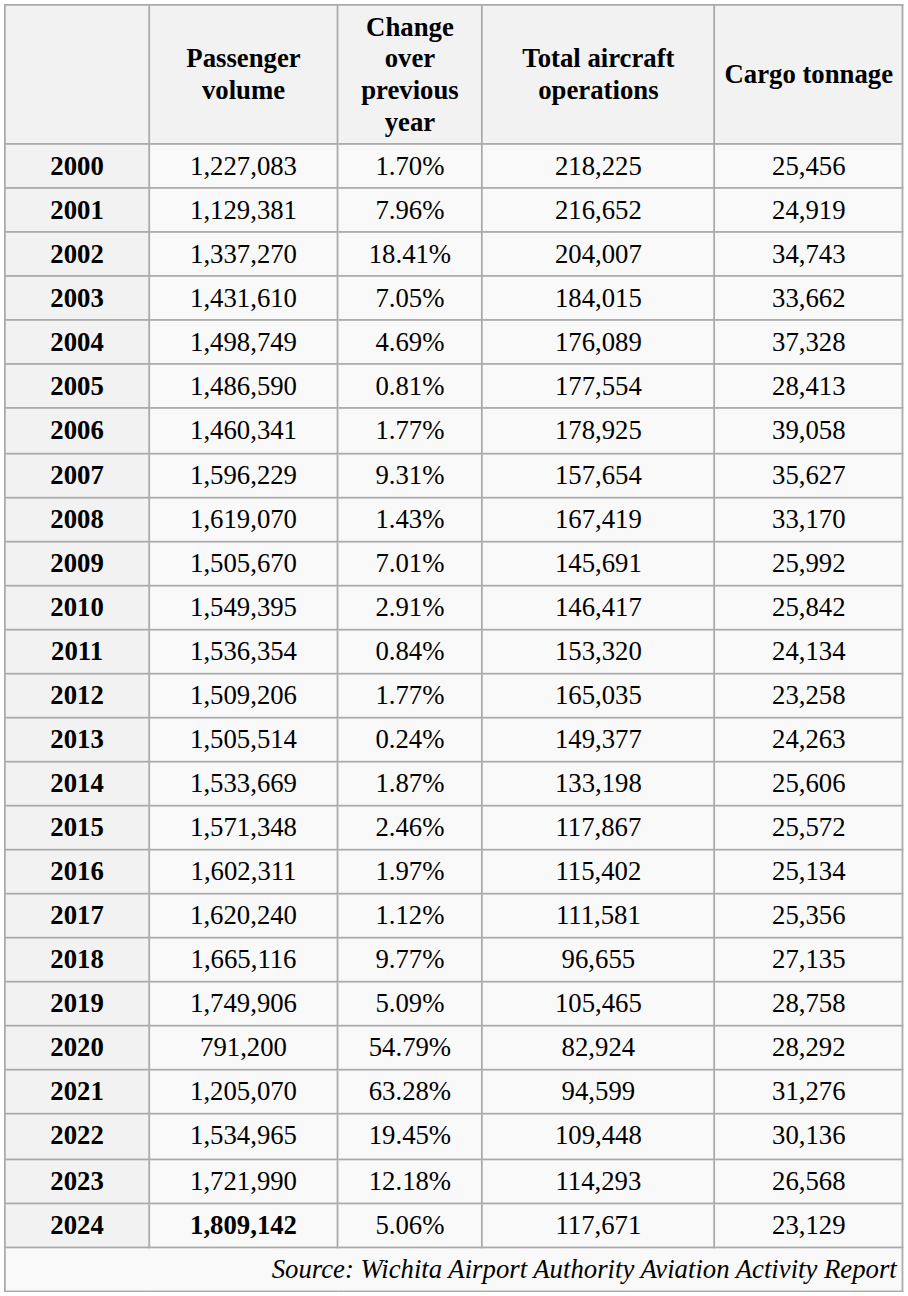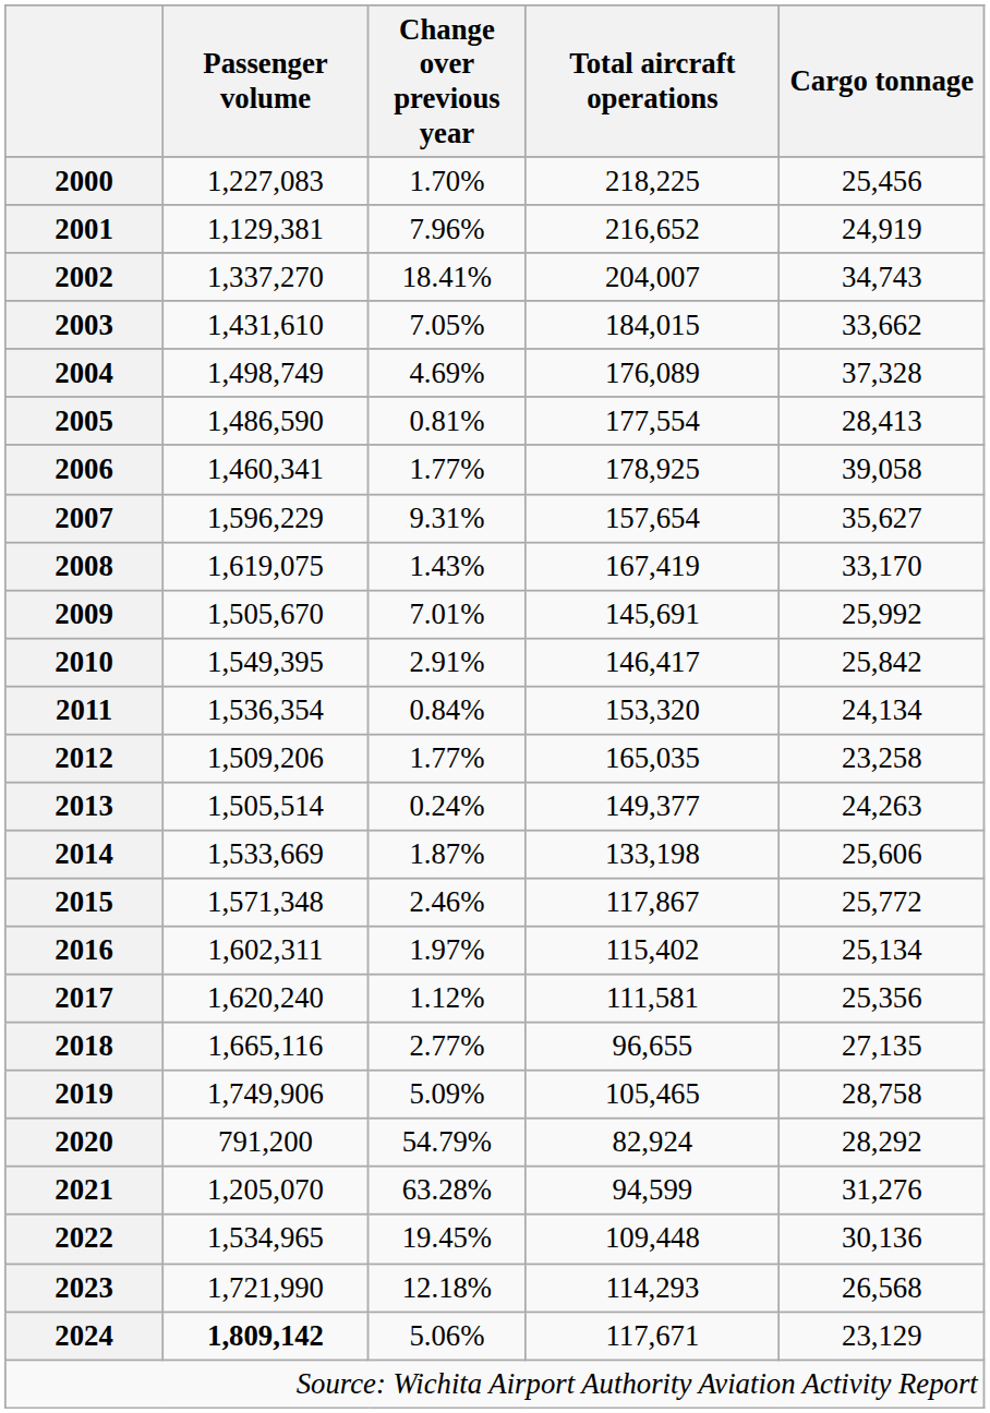2008 | Passenger volume: 1,619,070 -> 1,619,075
2015 | Cargo tonnage: 25,572 -> 25,772
2018 | Change over previous year: 9.77% -> 2.77%
